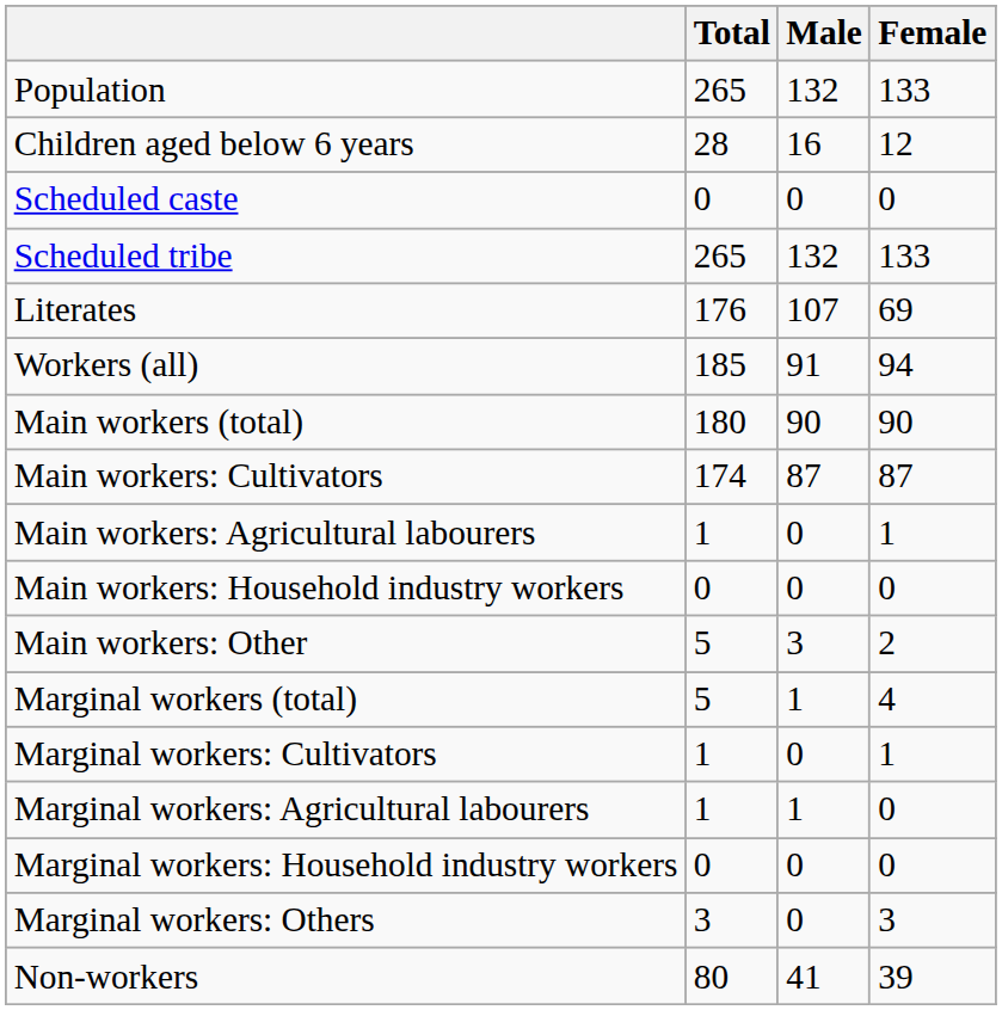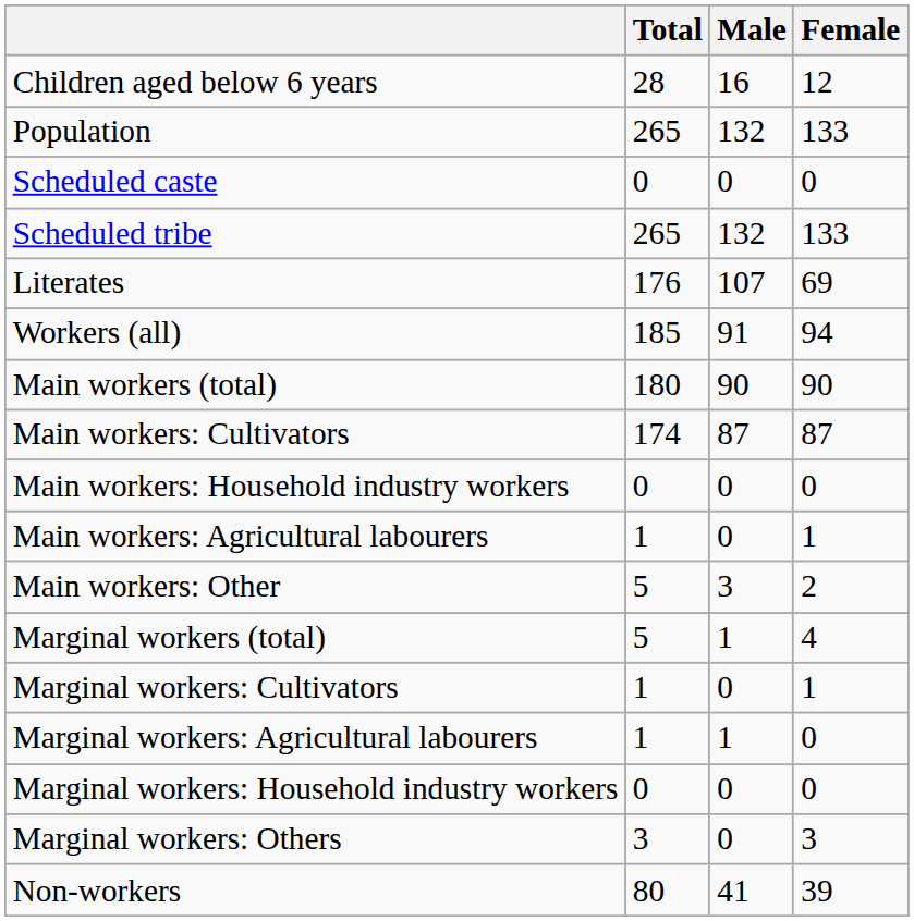rows swapped: Population <-> Children aged below 6 years
rows swapped: Main workers: Agricultural labourers <-> Main workers: Household industry workers
